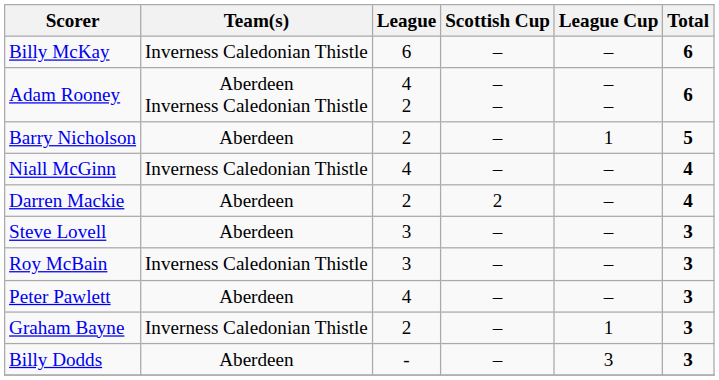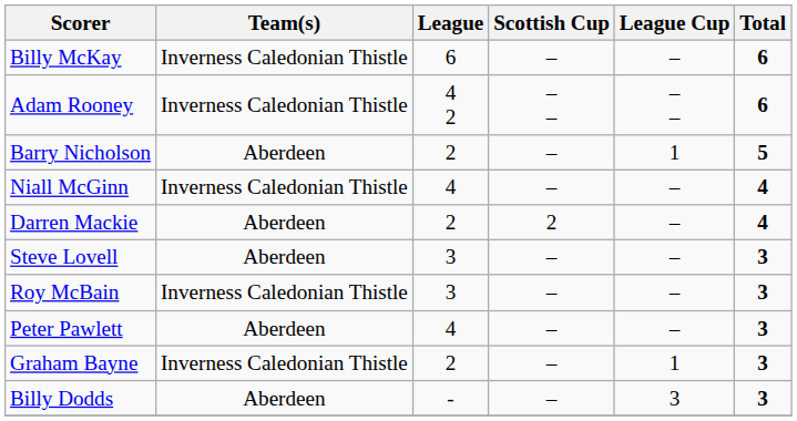Adam Rooney | Team(s): Aberdeen Inverness Caledonian Thistle -> Inverness Caledonian Thistle
